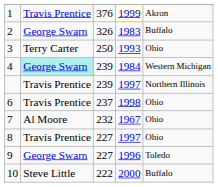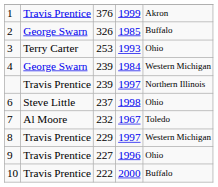1 | column 4: lightyellow background -> no background
2 | column 4: 1983 -> 1985
3 | column 3: 250 -> 253
4 | column 2: paleturquoise background -> no background
6 | column 2: Travis Prentice -> Steve Little
7 | column 5: Ohio -> Toledo
8 | column 3: 227 -> 229
8 | column 5: Ohio -> Western Michigan
9 | column 2: George Swarn -> Travis Prentice
9 | column 5: Toledo -> Ohio
10 | column 2: Steve Little -> Travis Prentice
